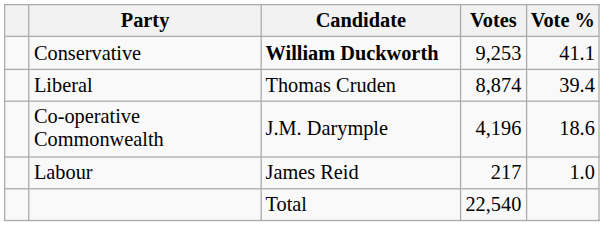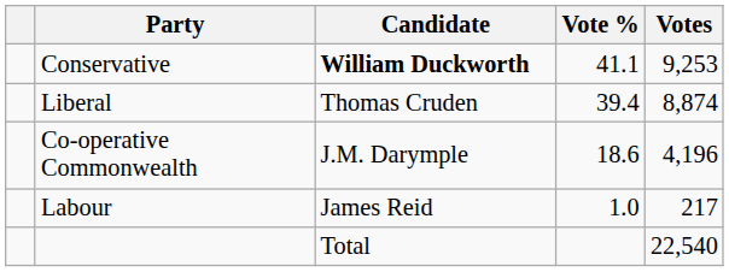columns swapped: Votes <-> Vote %
